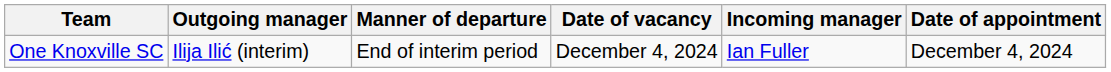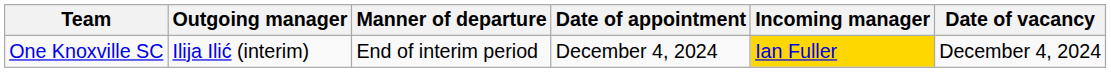columns swapped: Date of vacancy <-> Date of appointment
One Knoxville SC | Incoming manager: no background -> gold background
